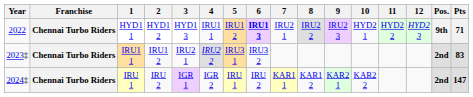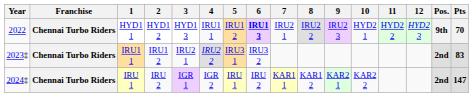HYD1 1 | Pts: 71 -> 70
